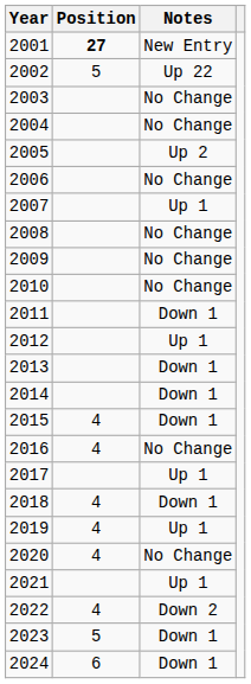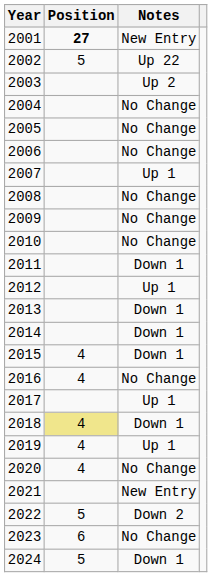2003 | Notes: No Change -> Up 2
2005 | Notes: Up 2 -> No Change
2018 | Position: no background -> khaki background
2021 | Notes: Up 1 -> New Entry
2022 | Position: 4 -> 5
2023 | Position: 5 -> 6
2023 | Notes: Down 1 -> No Change
2024 | Position: 6 -> 5
